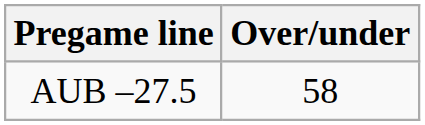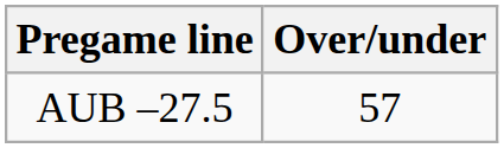AUB –27.5 | Over/under: 58 -> 57
